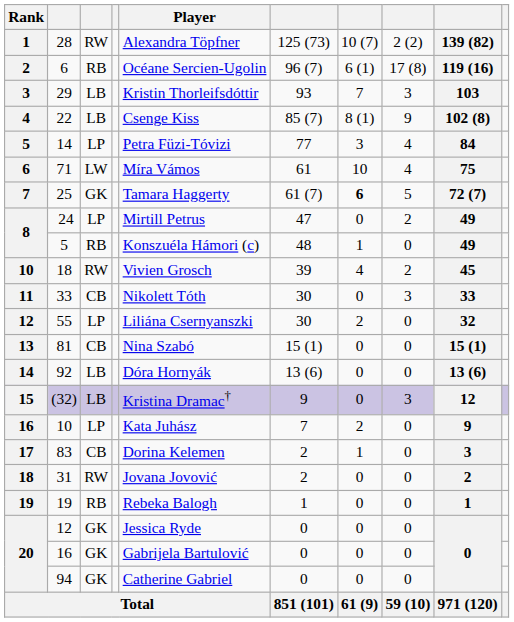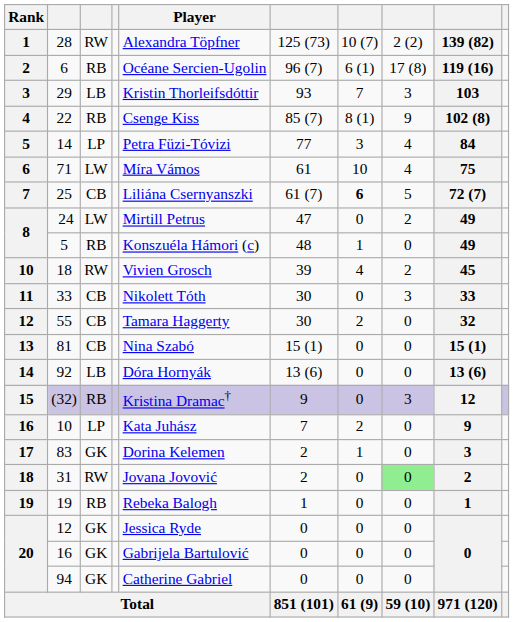22 | column 3: LB -> RB
25 | column 3: GK -> CB
25 | Player: Tamara Haggerty -> Liliána Csernyanszki
24 | column 3: LP -> LW
55 | column 3: LP -> CB
55 | Player: Liliána Csernyanszki -> Tamara Haggerty
(32) | column 3: LB -> RB
83 | column 3: CB -> GK
31 | column 8: no background -> lightgreen background
